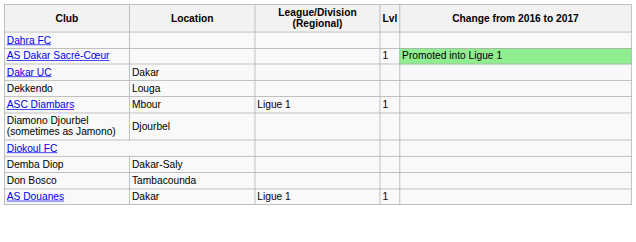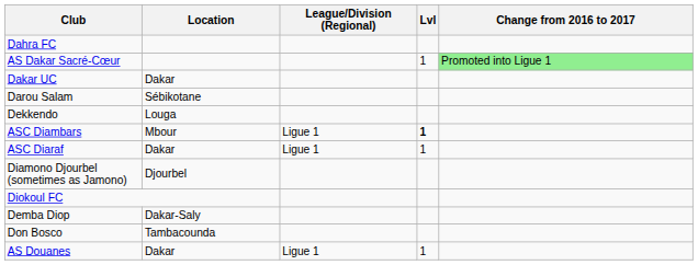+ row: Darou Salam | Sébikotane
ASC Diambars | Lvl: normal -> bold
+ row: ASC Diaraf | Dakar | Ligue 1 | 1
